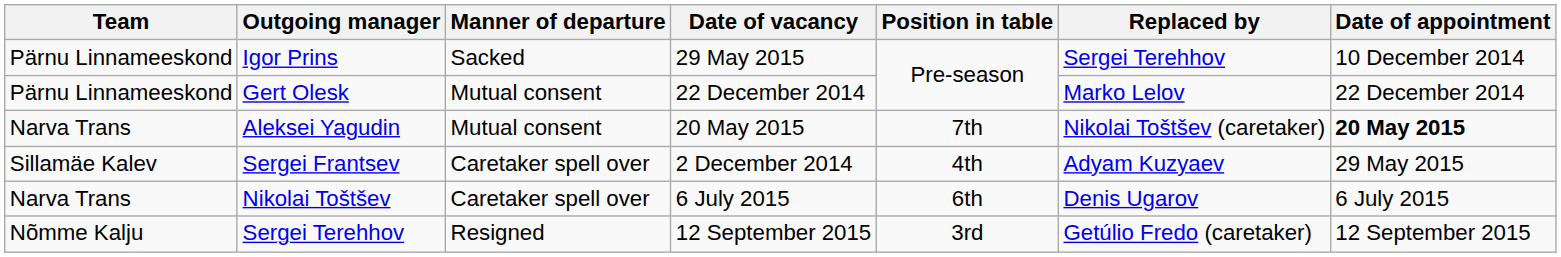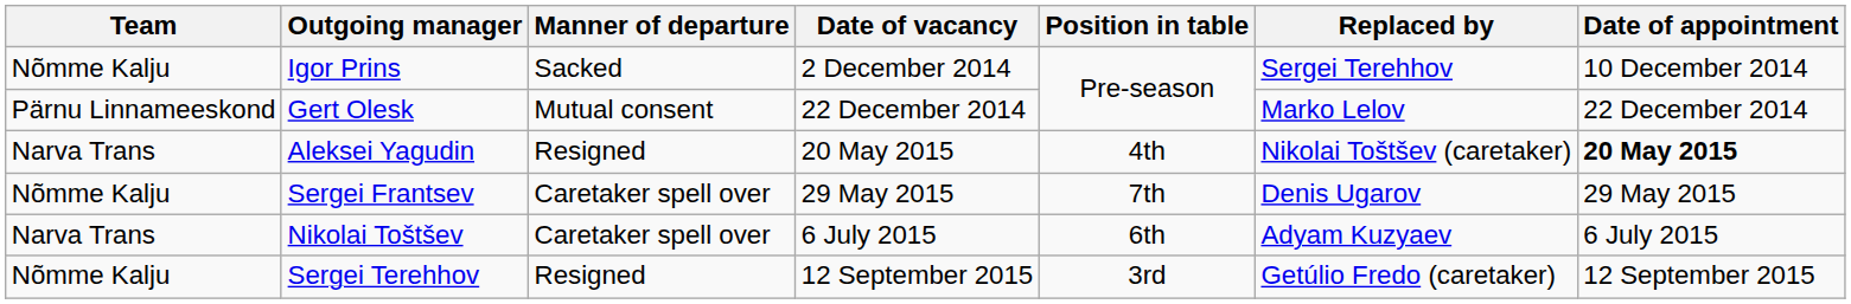Igor Prins | Team: Pärnu Linnameeskond -> Nõmme Kalju
Igor Prins | Date of vacancy: 29 May 2015 -> 2 December 2014
Aleksei Yagudin | Manner of departure: Mutual consent -> Resigned
Aleksei Yagudin | Position in table: 7th -> 4th
Sergei Frantsev | Team: Sillamäe Kalev -> Nõmme Kalju
Sergei Frantsev | Date of vacancy: 2 December 2014 -> 29 May 2015
Sergei Frantsev | Position in table: 4th -> 7th
Sergei Frantsev | Replaced by: Adyam Kuzyaev -> Denis Ugarov
Nikolai Toštšev | Replaced by: Denis Ugarov -> Adyam Kuzyaev
